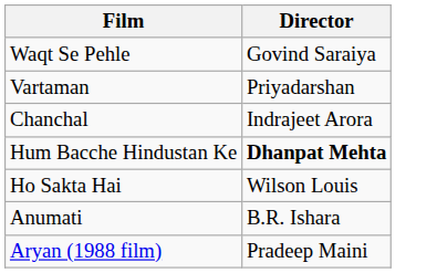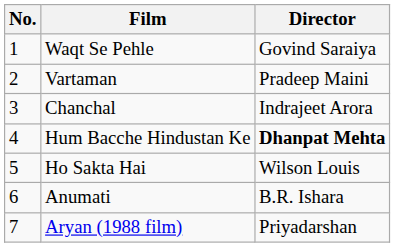+ column: No. | 1 | 2 | 3 | 4 | 5 | 6 | 7
Vartaman | Director: Priyadarshan -> Pradeep Maini
Aryan (1988 film) | Director: Pradeep Maini -> Priyadarshan
